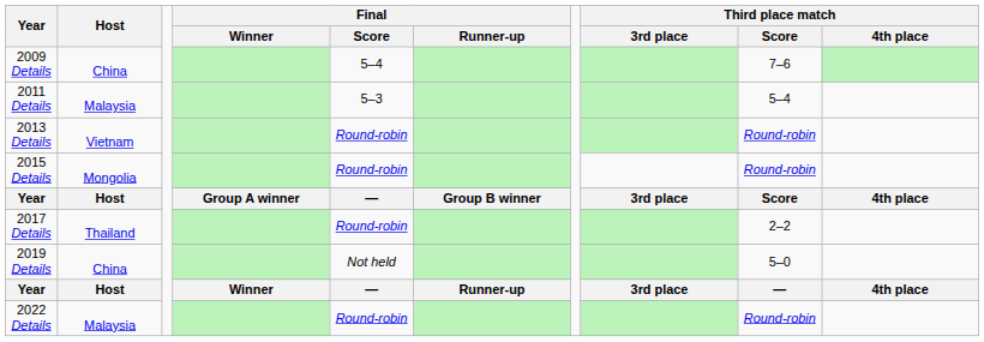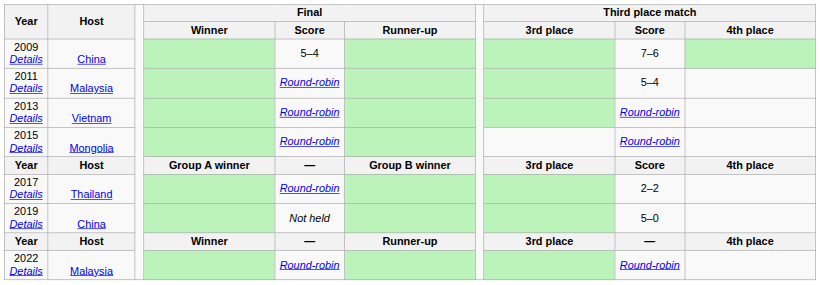2011 Details | Final / Score: 5–3 -> Round-robin
